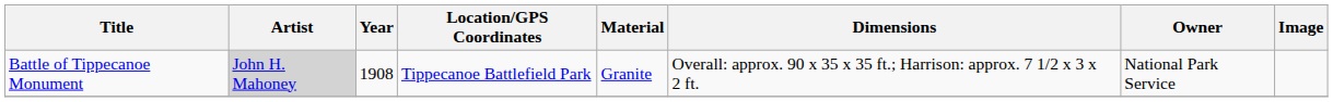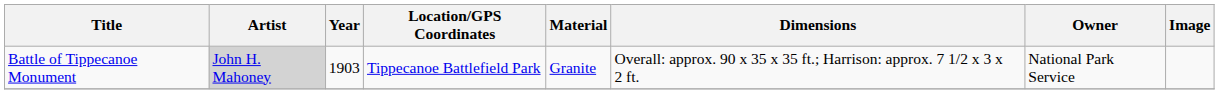Battle of Tippecanoe Monument | Year: 1908 -> 1903
